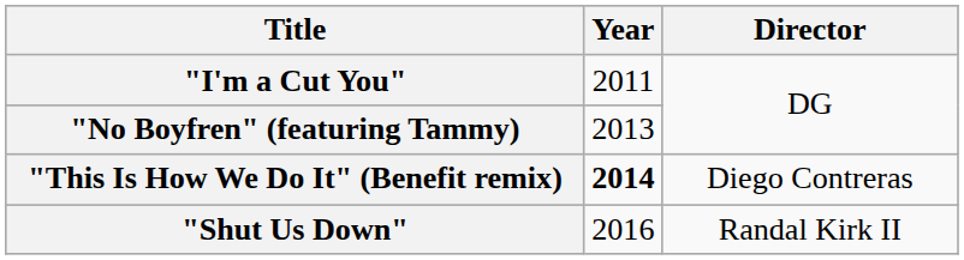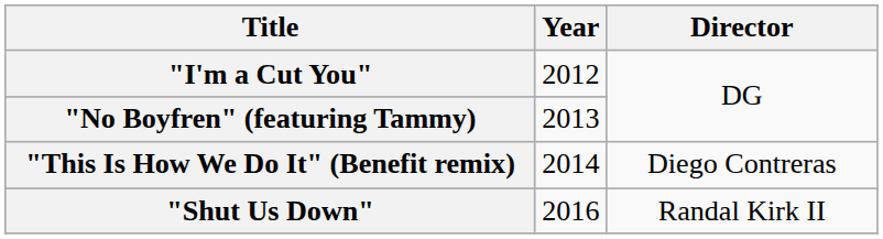"I'm a Cut You" | Year: 2011 -> 2012
"This Is How We Do It" (Benefit remix) | Year: bold -> normal
